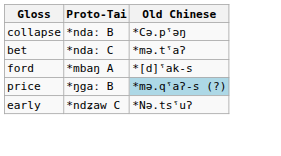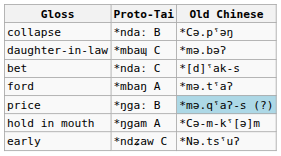+ row: daughter-in-law | *mbaɰ C | *mə.bəʔ
bet | Old Chinese: *mə.tˤaʔ -> *[d]ˤak-s
ford | Old Chinese: *[d]ˤak-s -> *mə.tˤaʔ
+ row: hold in mouth | *ŋgam A | *Cə-m-kˤ[ə]m
